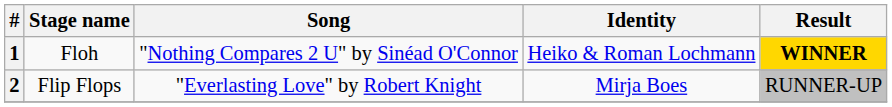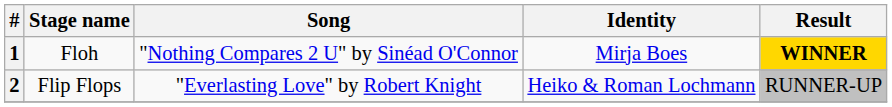1 | Identity: Heiko & Roman Lochmann -> Mirja Boes
2 | Identity: Mirja Boes -> Heiko & Roman Lochmann
